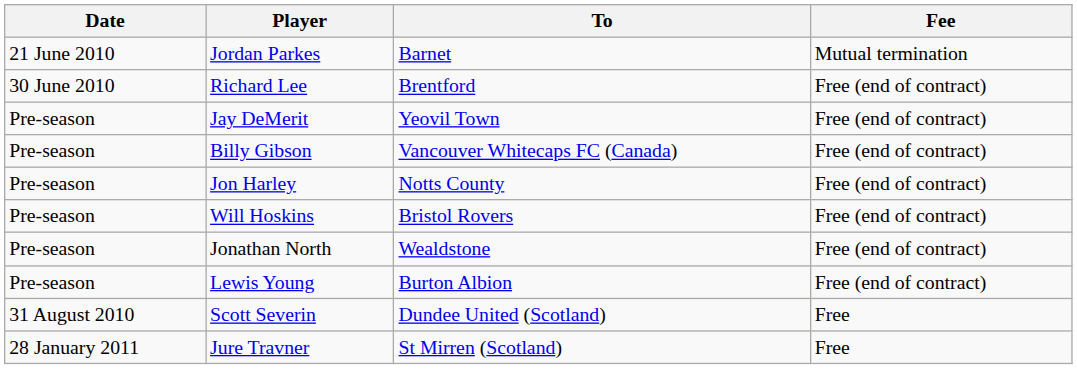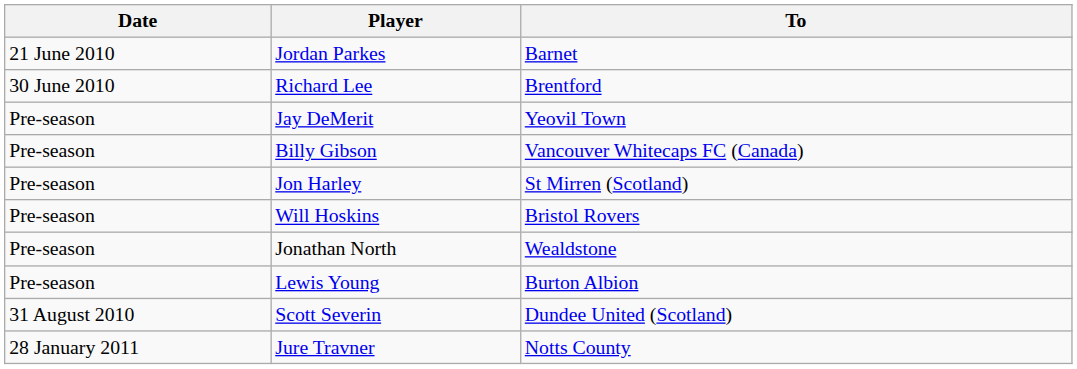- column: Fee | Mutual termination | Free (end of contract) | Free (end of contract) | Free (end of contract) | Free (end of contract) | Free (end of contract) | Free (end of contract) | Free (end of contract) | Free | Free
Jon Harley | To: Notts County -> St Mirren (Scotland)
Jure Travner | To: St Mirren (Scotland) -> Notts County
